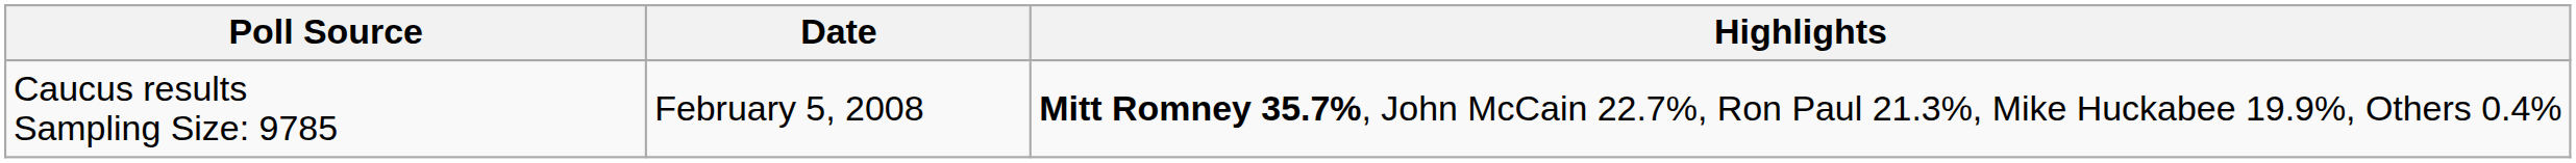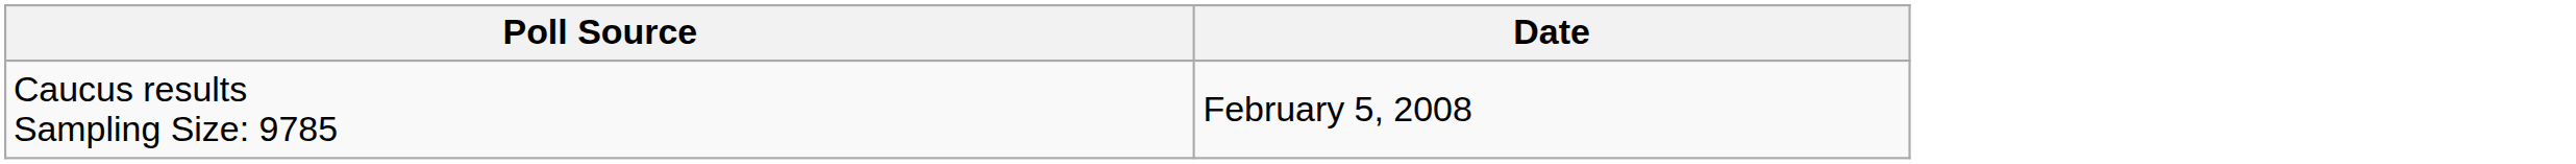- column: Highlights | Mitt Romney 35.7%, John McCain 22.7%, Ron Paul 21.3%, Mike Huckabee 19.9%, Others 0.4%
